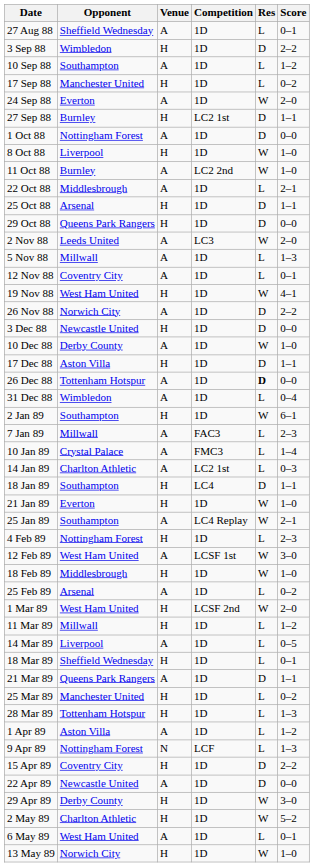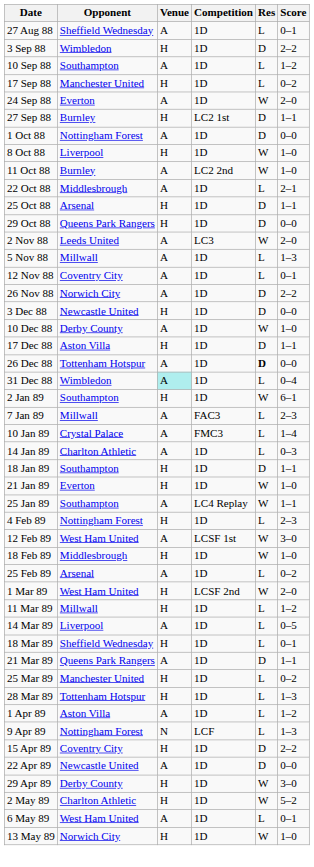- row: 19 Nov 88 | West Ham United | H | 1D | W | 4–1
31 Dec 88 | Venue: no background -> paleturquoise background
14 Jan 89 | Competition: LC2 1st -> 1D
18 Jan 89 | Competition: LC4 -> 1D
25 Jan 89 | Score: 2–1 -> 1–1
